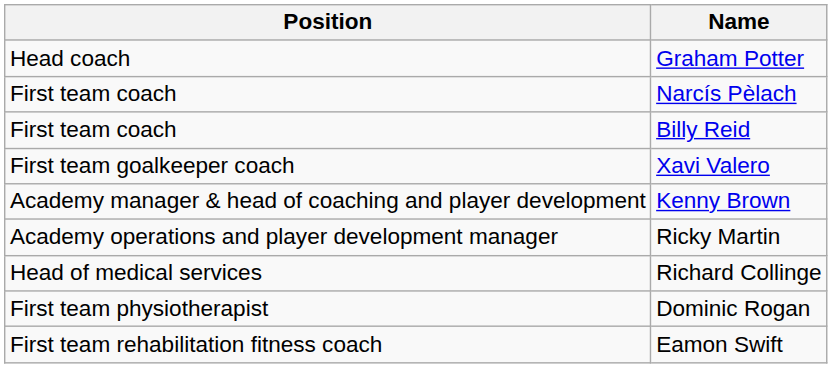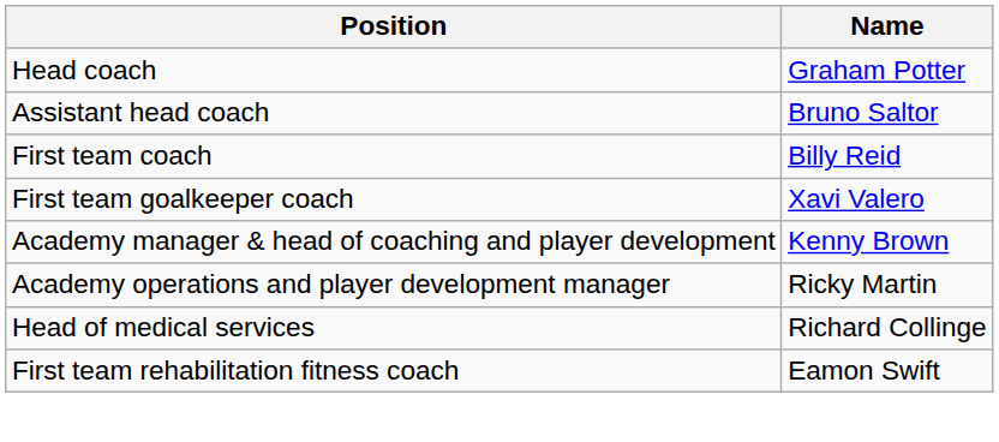+ row: Assistant head coach | Bruno Saltor
- row: First team coach | Narcís Pèlach
- row: First team physiotherapist | Dominic Rogan
